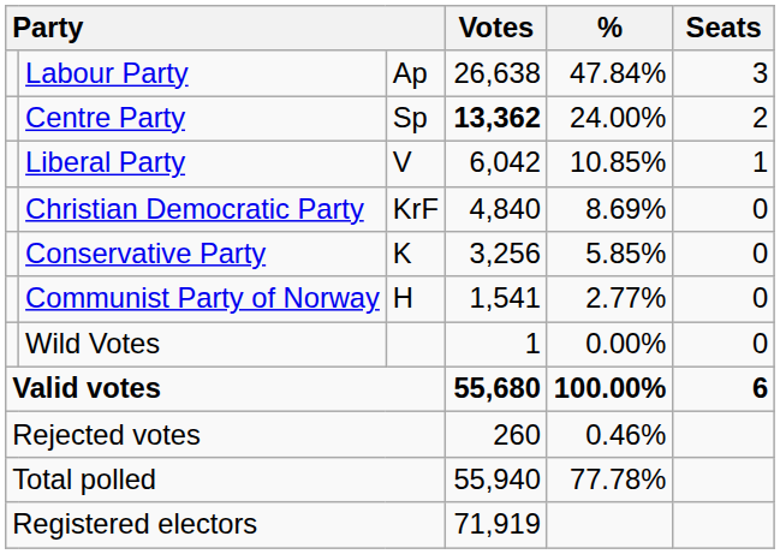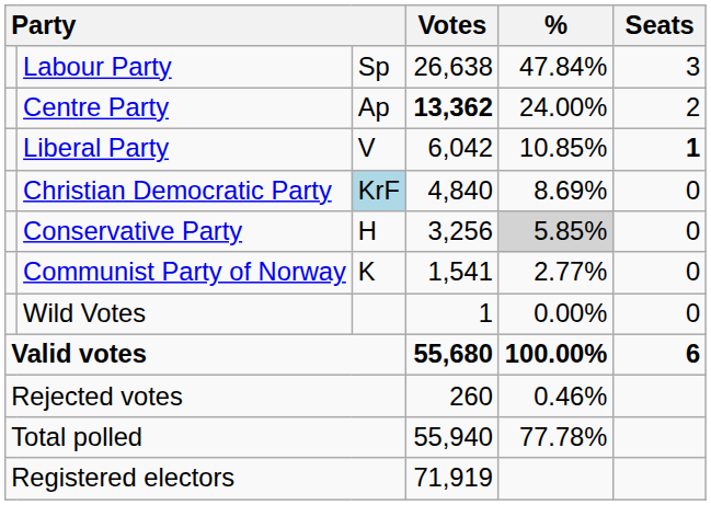Labour Party | column 3: Ap -> Sp
Centre Party | column 3: Sp -> Ap
Liberal Party | Seats: normal -> bold
Christian Democratic Party | column 3: no background -> lightblue background
Conservative Party | column 3: K -> H
Conservative Party | %: no background -> lightgrey background
Communist Party of Norway | column 3: H -> K
